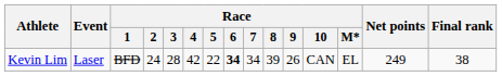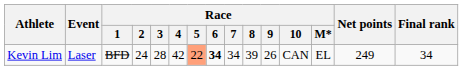Kevin Lim | Race / 5: no background -> lightsalmon background
Kevin Lim | Final rank: 38 -> 34
